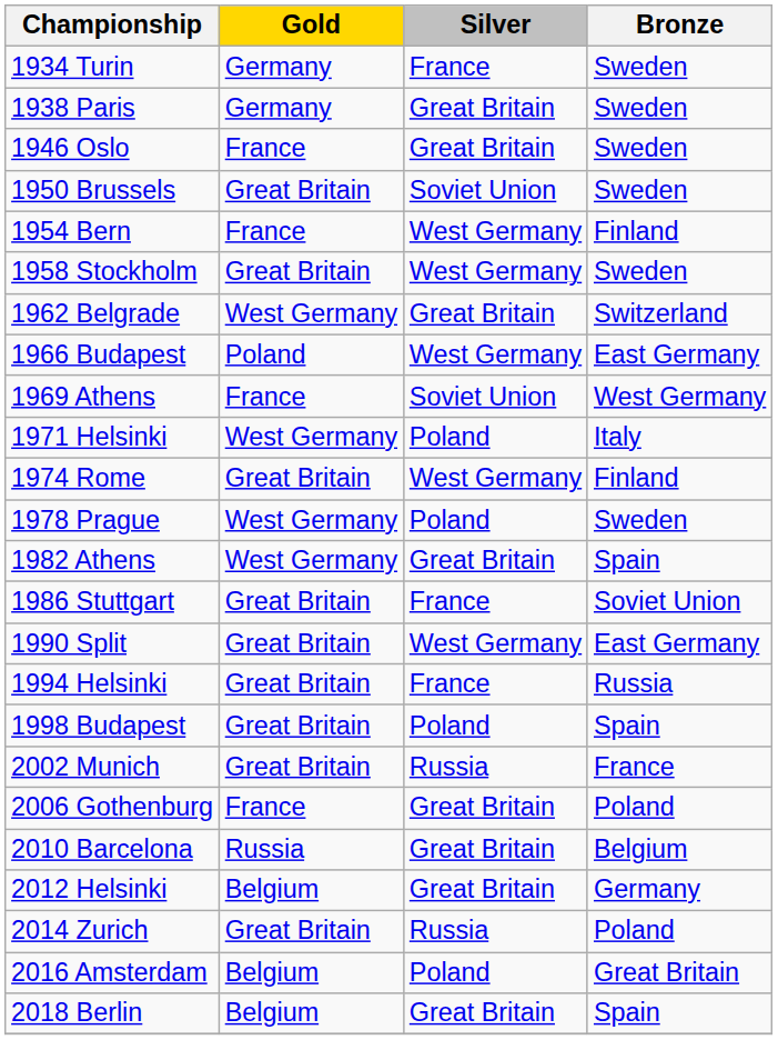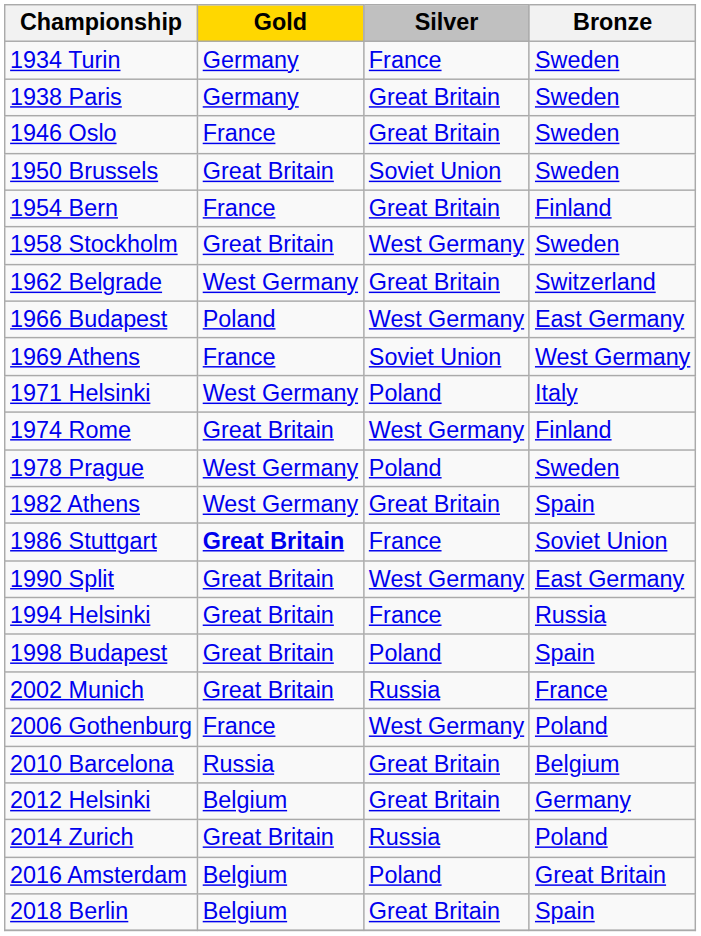1954 Bern | Silver: West Germany -> Great Britain
1986 Stuttgart | Gold: normal -> bold
2006 Gothenburg | Silver: Great Britain -> West Germany
